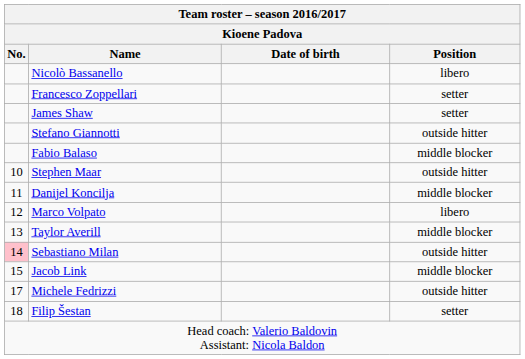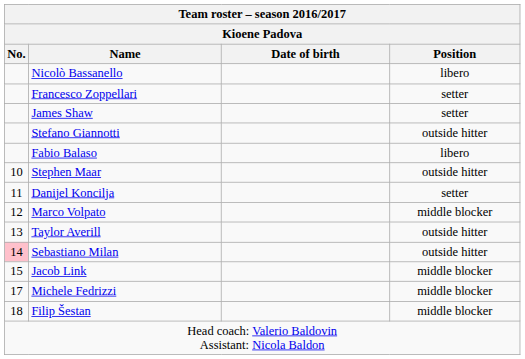Fabio Balaso | Position: middle blocker -> libero
Danijel Koncilja | Position: middle blocker -> setter
Marco Volpato | Position: libero -> middle blocker
Taylor Averill | Position: middle blocker -> outside hitter
Michele Fedrizzi | Position: outside hitter -> middle blocker
Filip Šestan | Position: setter -> middle blocker
